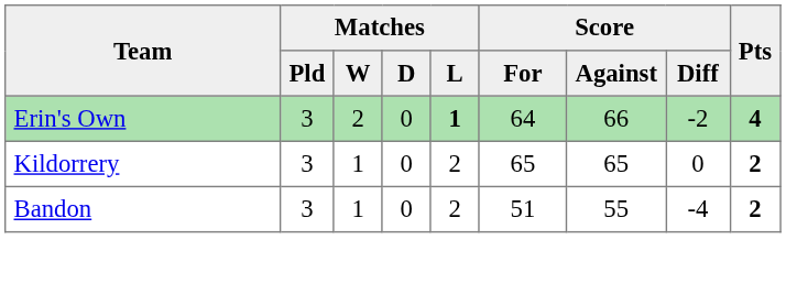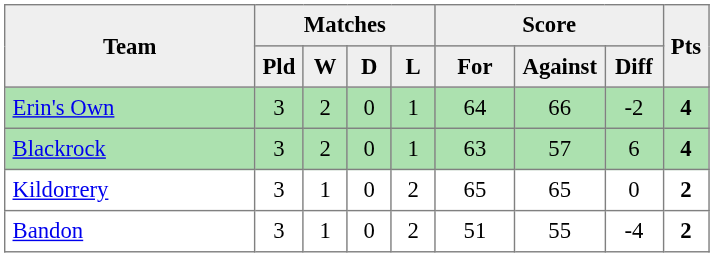Erin's Own | Matches / L: bold -> normal
+ row: Blackrock | 3 | 2 | 0 | 1 | 63 | 57 | 6 | 4
